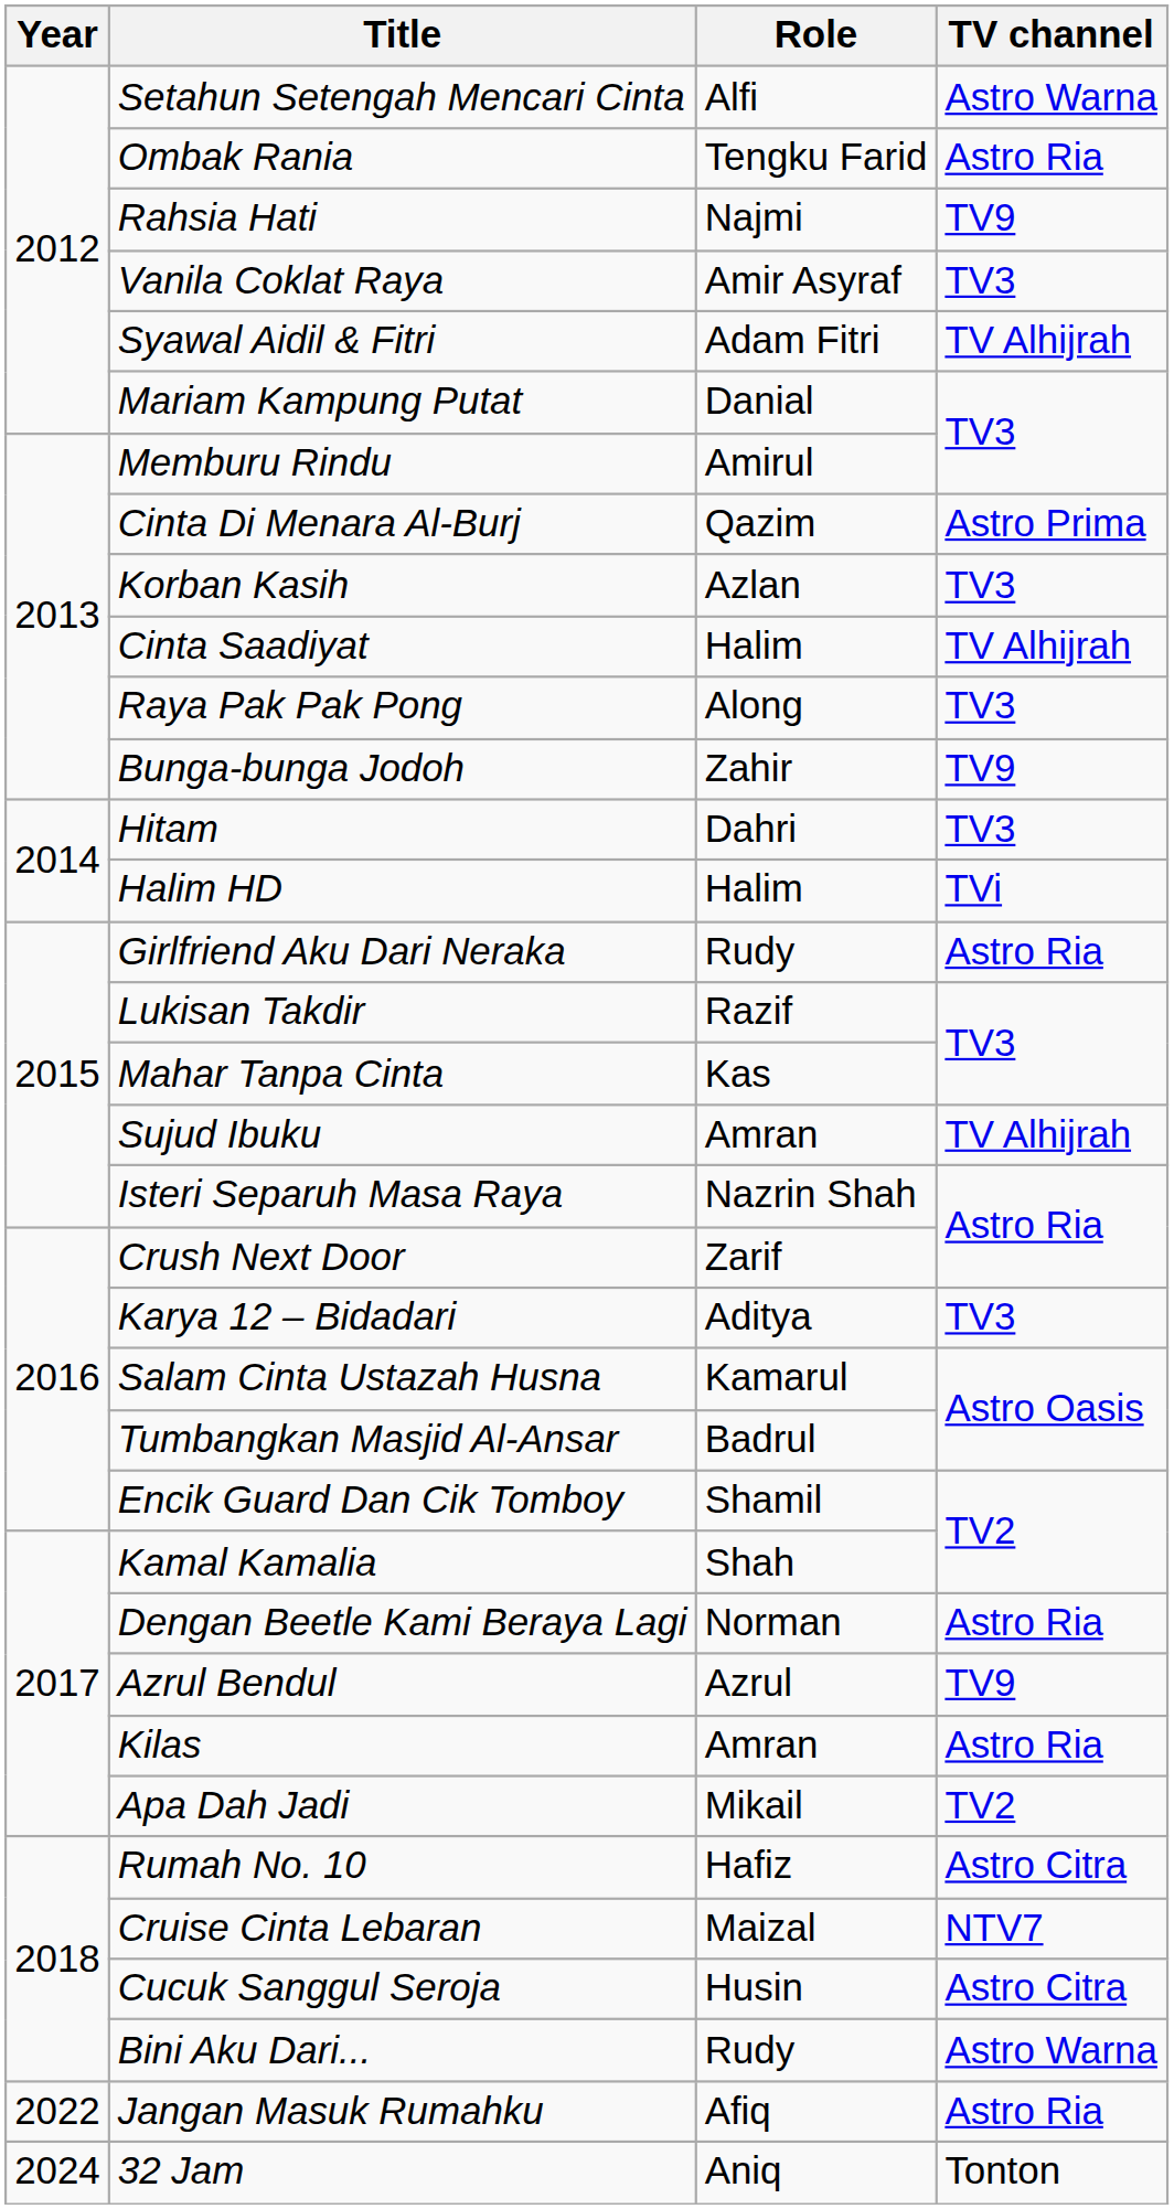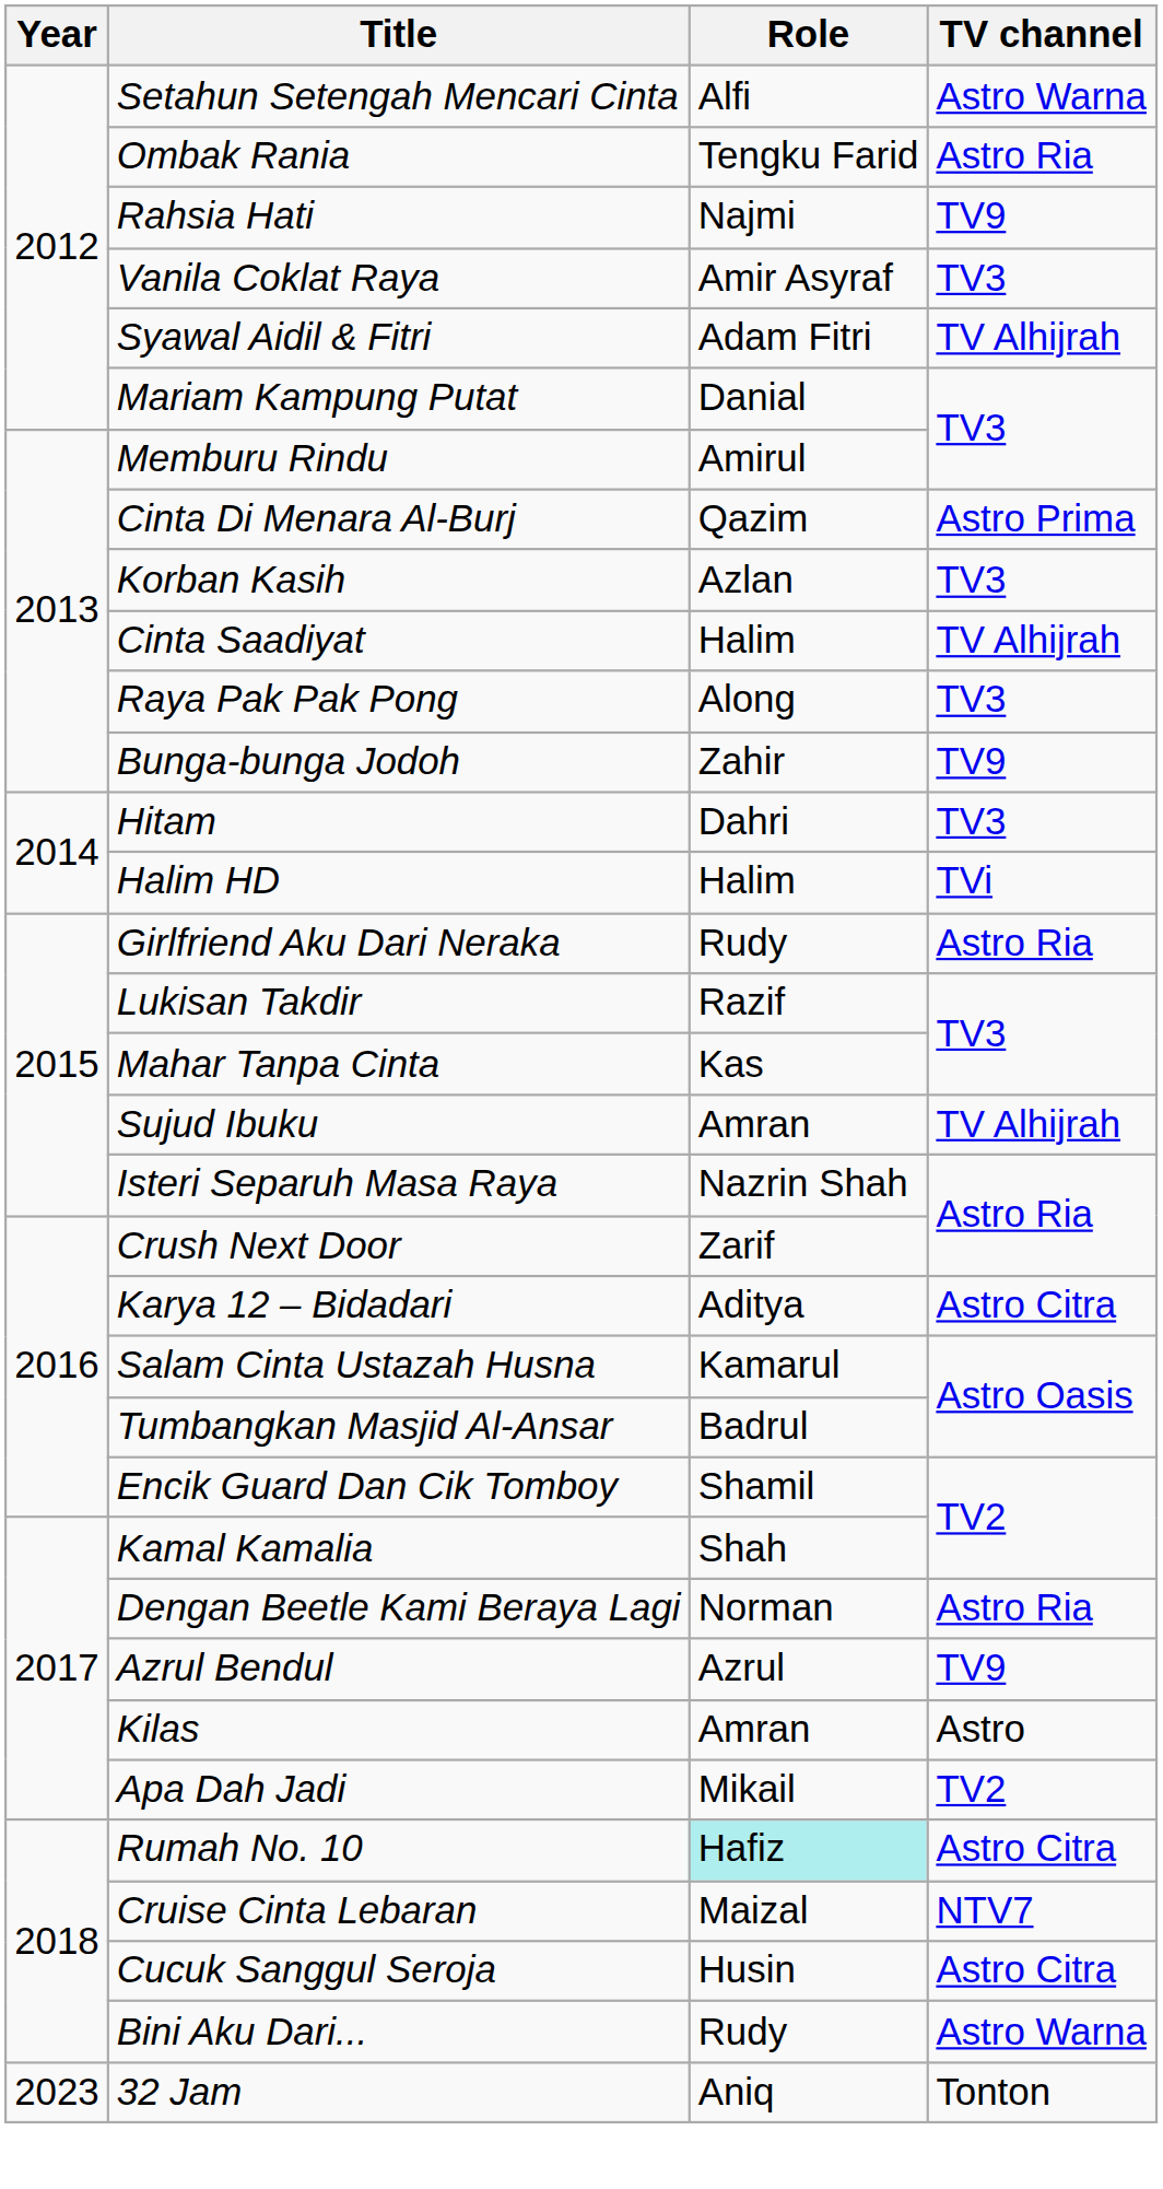Karya 12 – Bidadari | TV channel: TV3 -> Astro Citra
Kilas | TV channel: Astro Ria -> Astro
Rumah No. 10 | Role: no background -> paleturquoise background
- row: 2022 | Jangan Masuk Rumahku | Afiq | Astro Ria
32 Jam | Year: 2024 -> 2023
